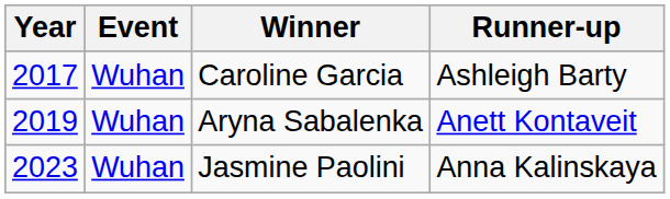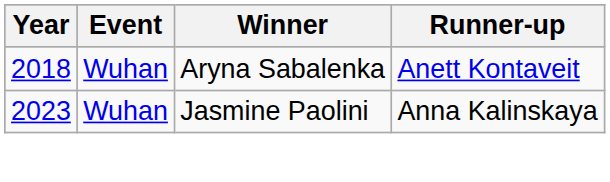- row: 2017 | Wuhan | Caroline Garcia | Ashleigh Barty
Aryna Sabalenka | Year: 2019 -> 2018
